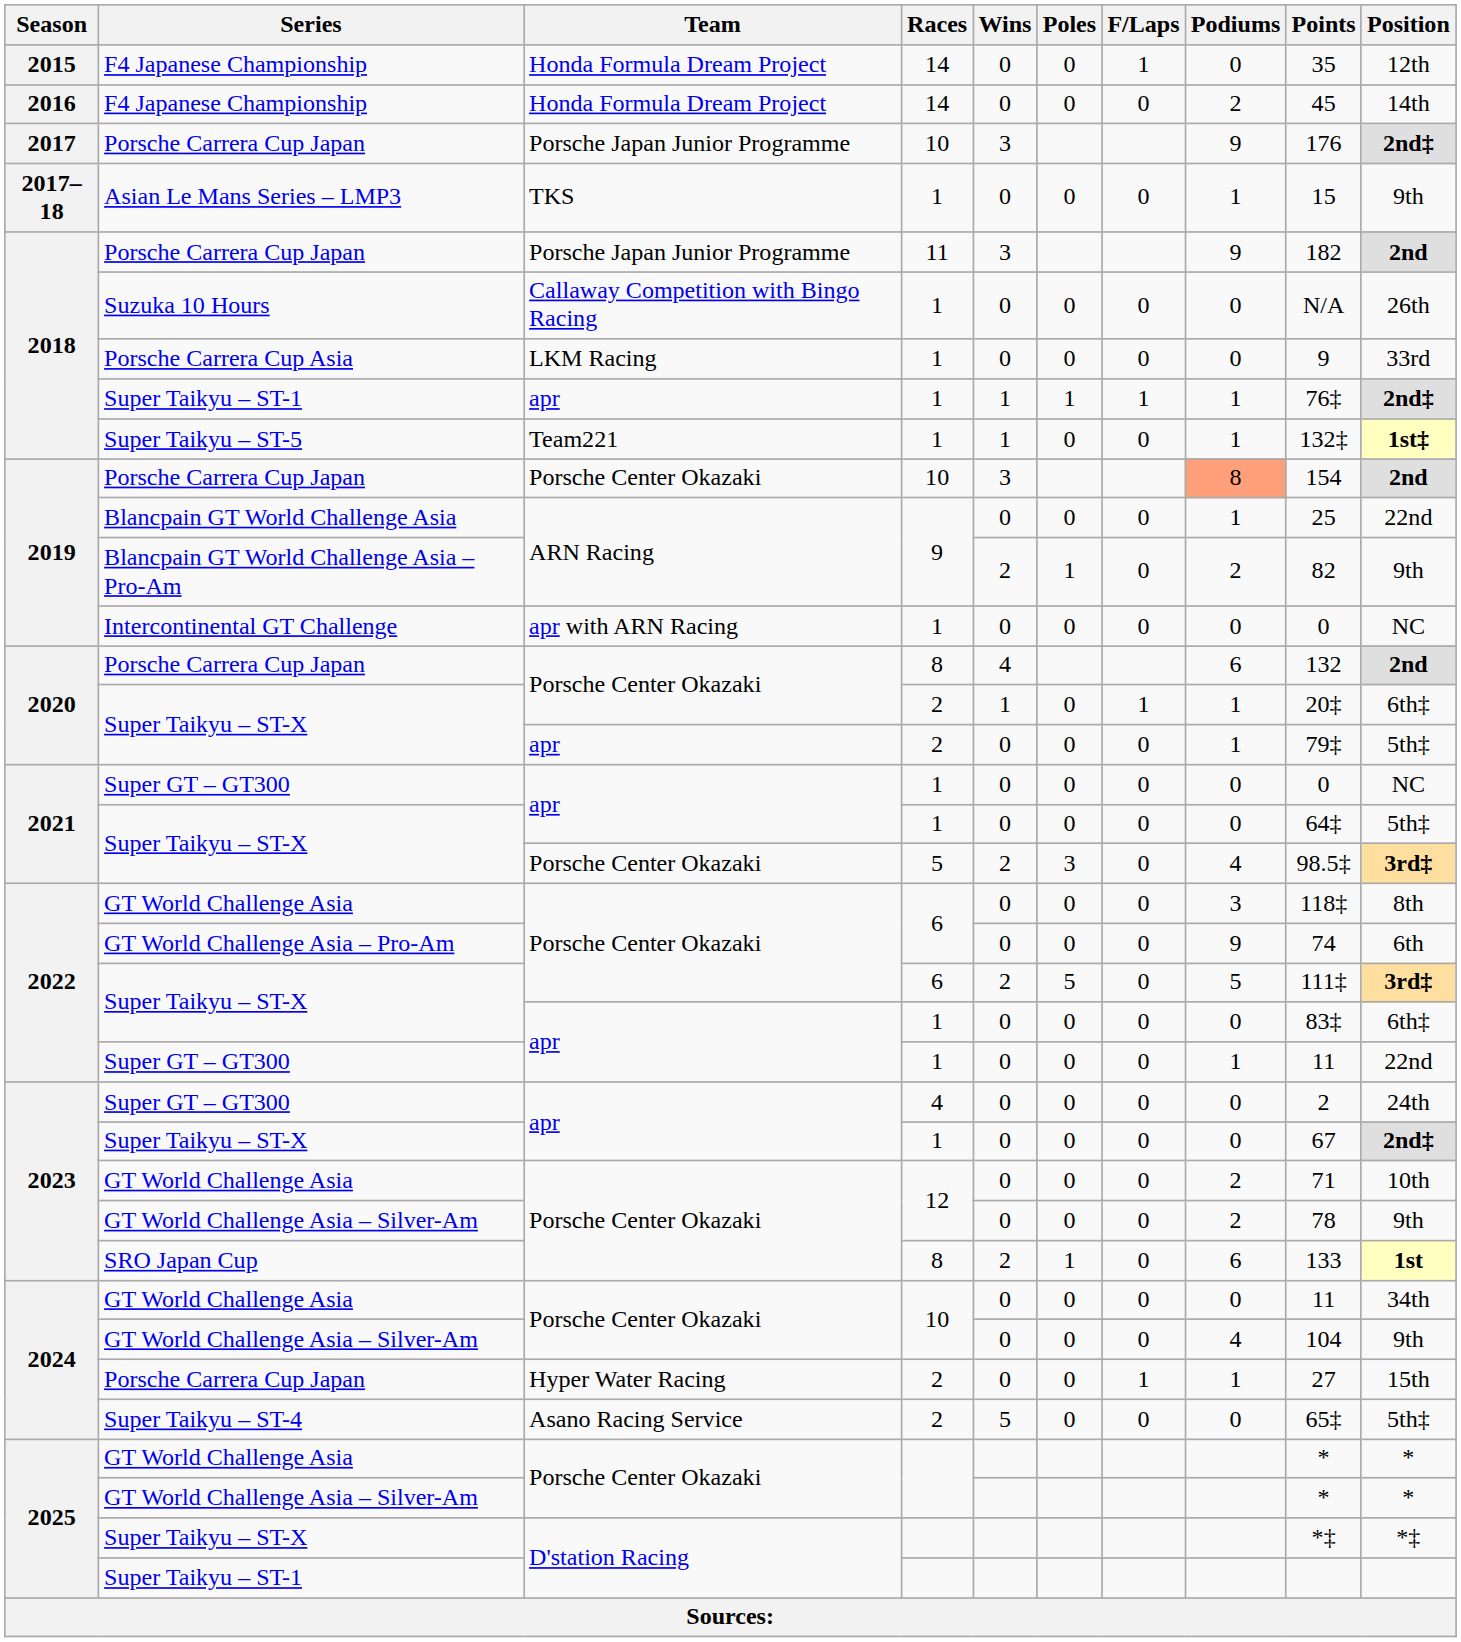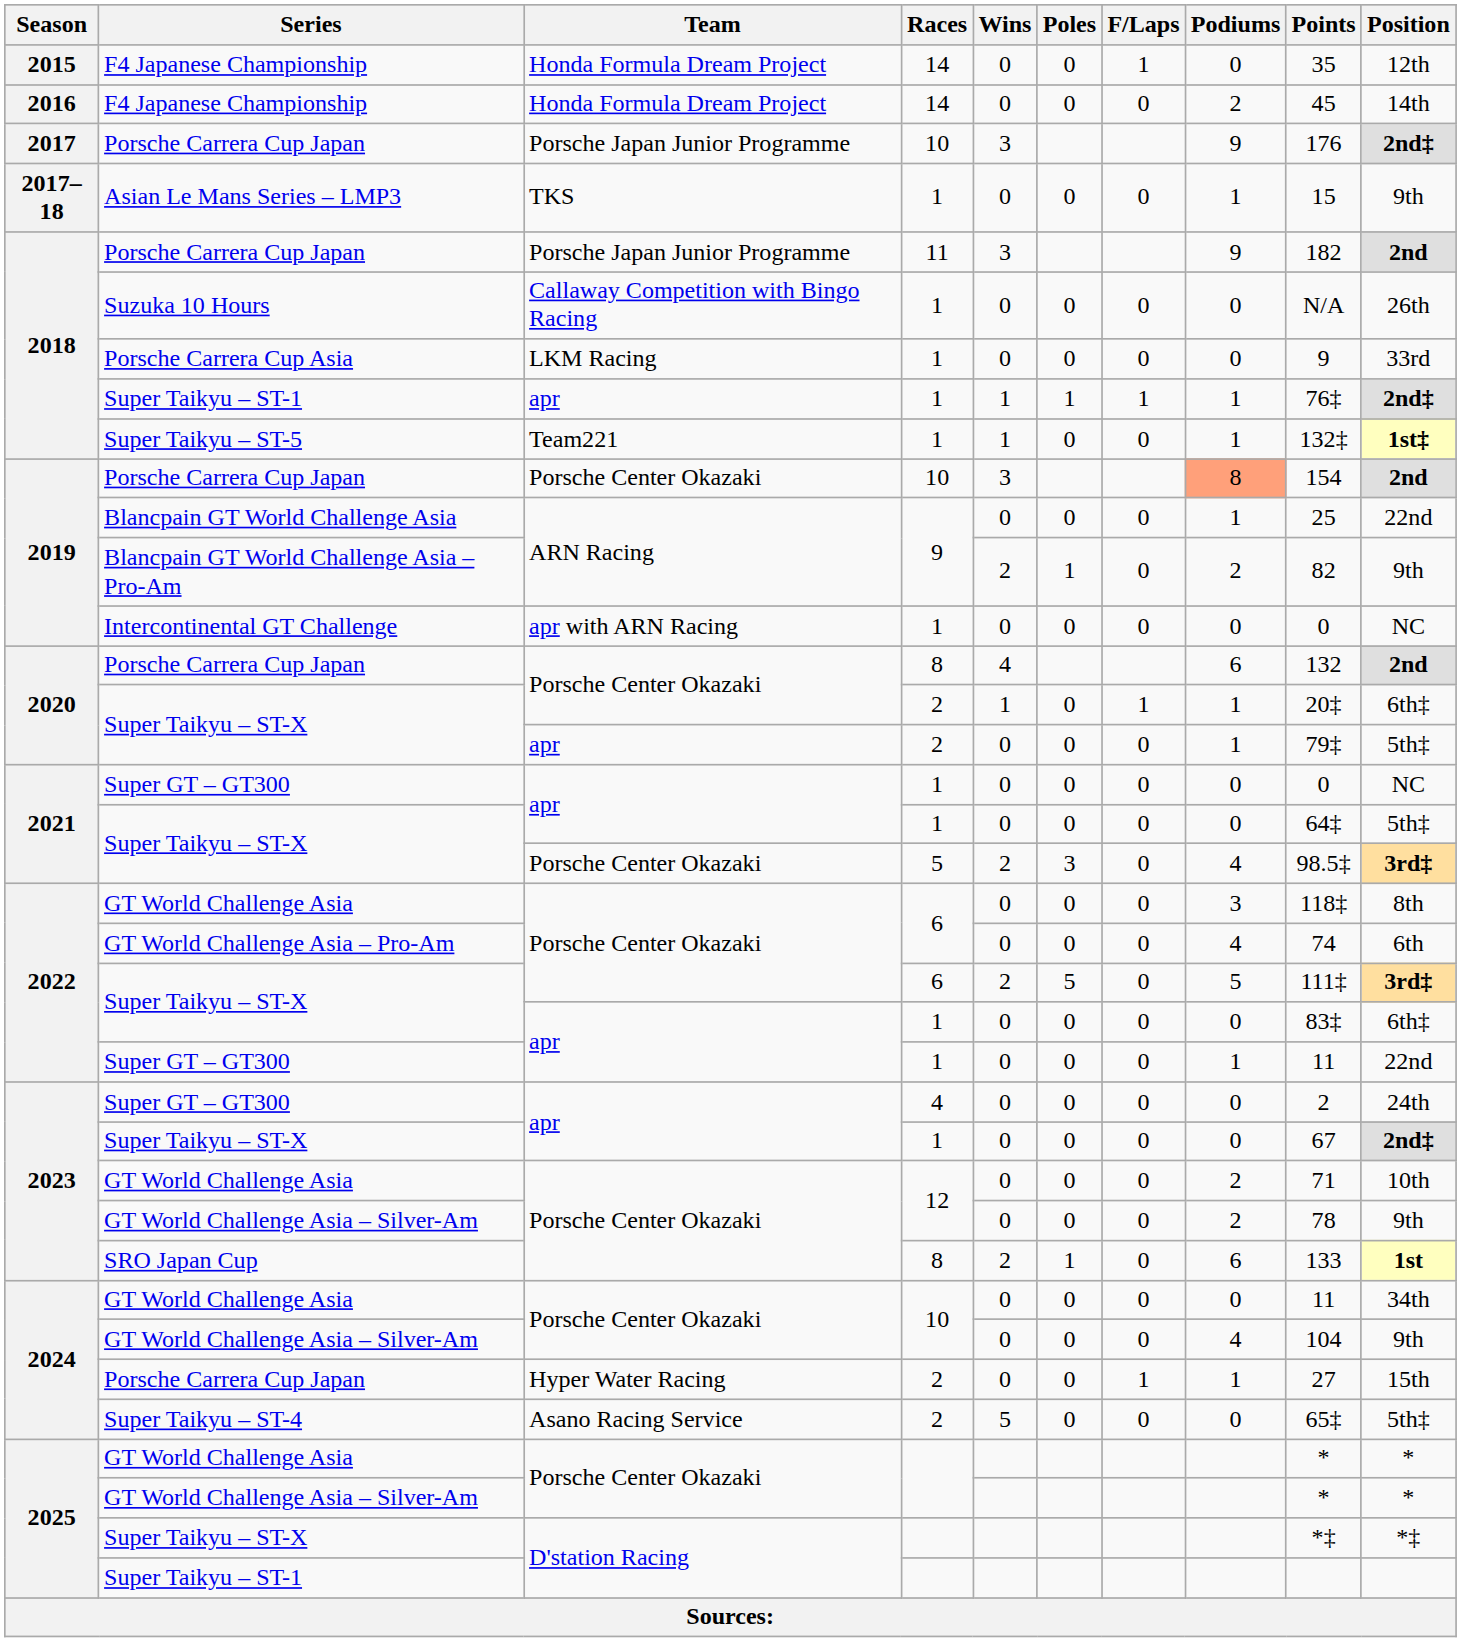GT World Challenge Asia – Pro-Am | Podiums: 9 -> 4
